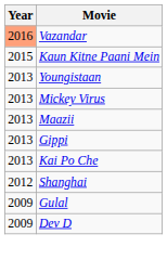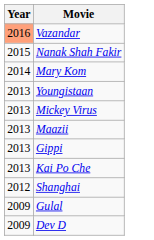- row: 2015 | Kaun Kitne Paani Mein
+ row: 2015 | Nanak Shah Fakir
+ row: 2014 | Mary Kom
